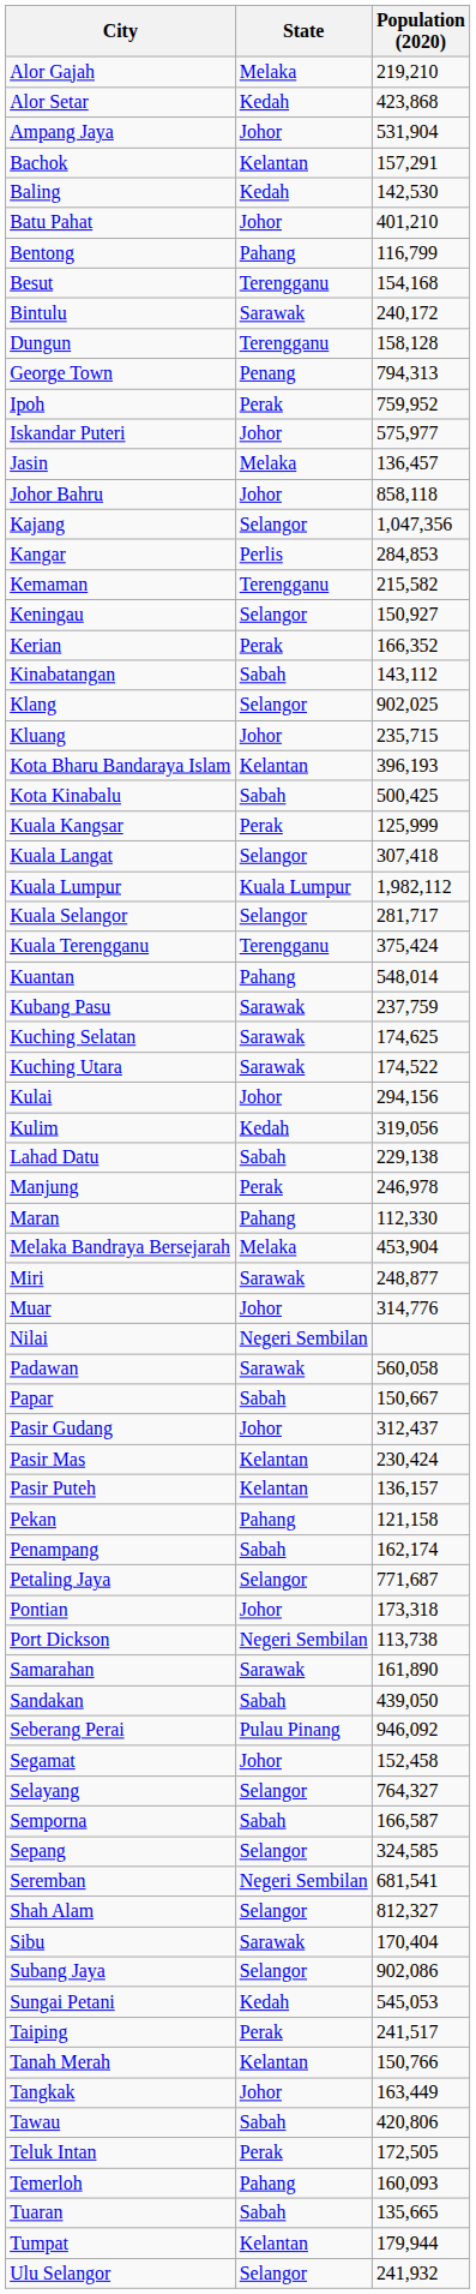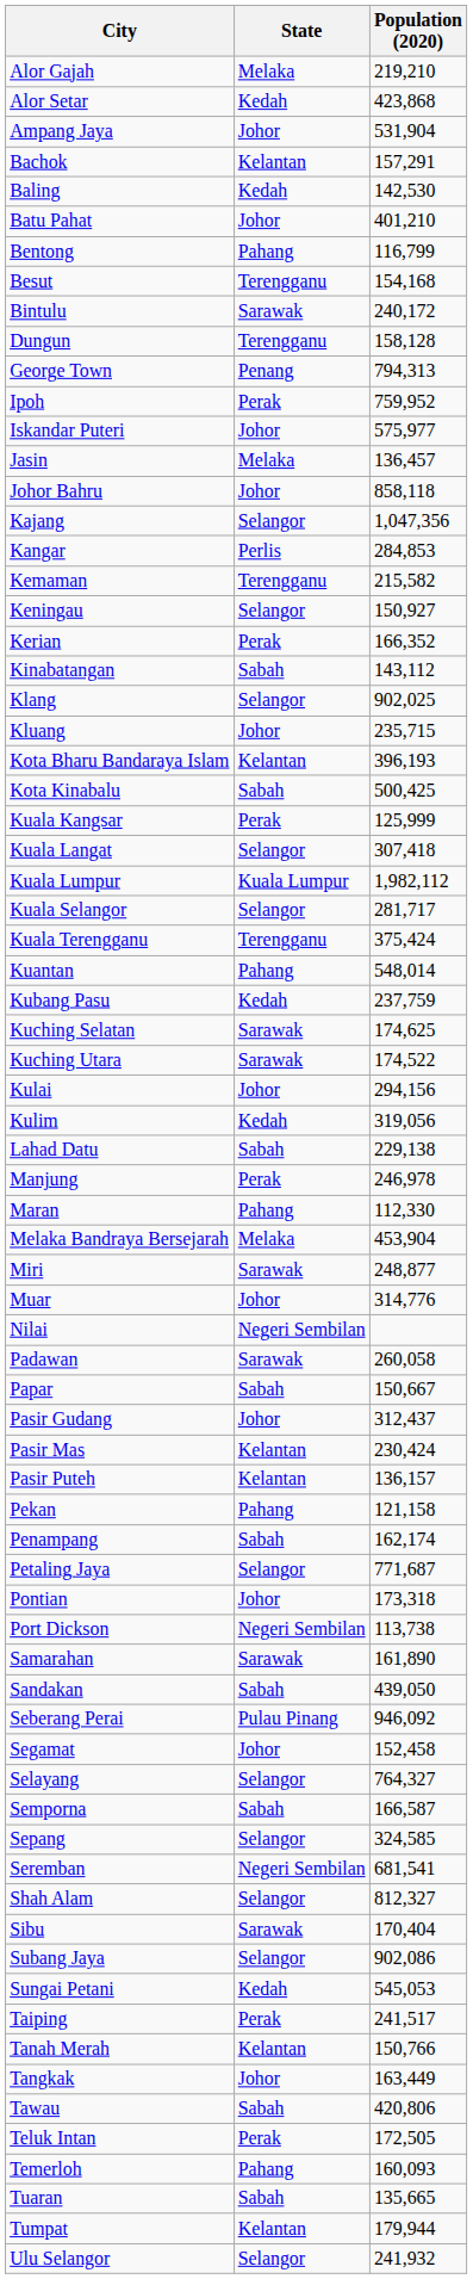Kubang Pasu | State: Sarawak -> Kedah
Padawan | Population (2020): 560,058 -> 260,058
